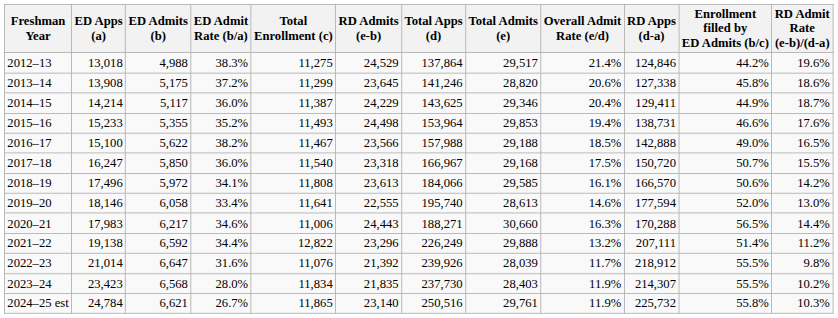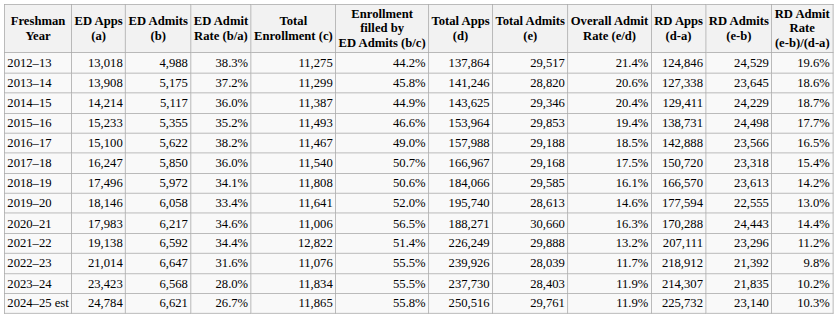columns swapped: Enrollment filled by ED Admits (b/c) <-> RD Admits (e-b)
2015–16 | RD Admit Rate (e-b)/(d-a): 17.6% -> 17.7%
2017–18 | RD Admit Rate (e-b)/(d-a): 15.5% -> 15.4%
